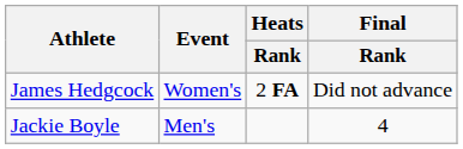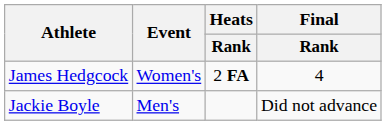James Hedgcock | Final / Rank: Did not advance -> 4
Jackie Boyle | Final / Rank: 4 -> Did not advance
